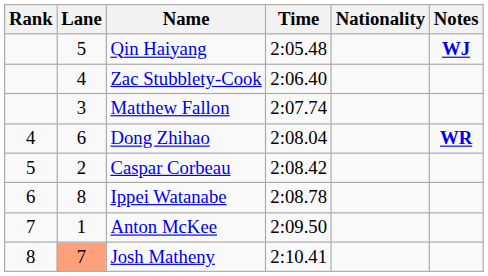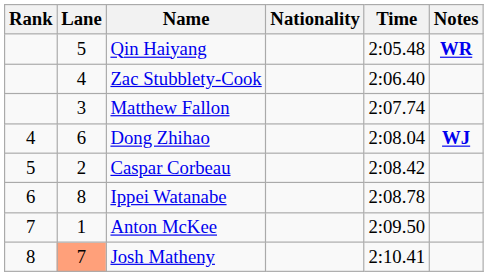columns swapped: Nationality <-> Time
Qin Haiyang | Notes: WJ -> WR
Dong Zhihao | Notes: WR -> WJ
